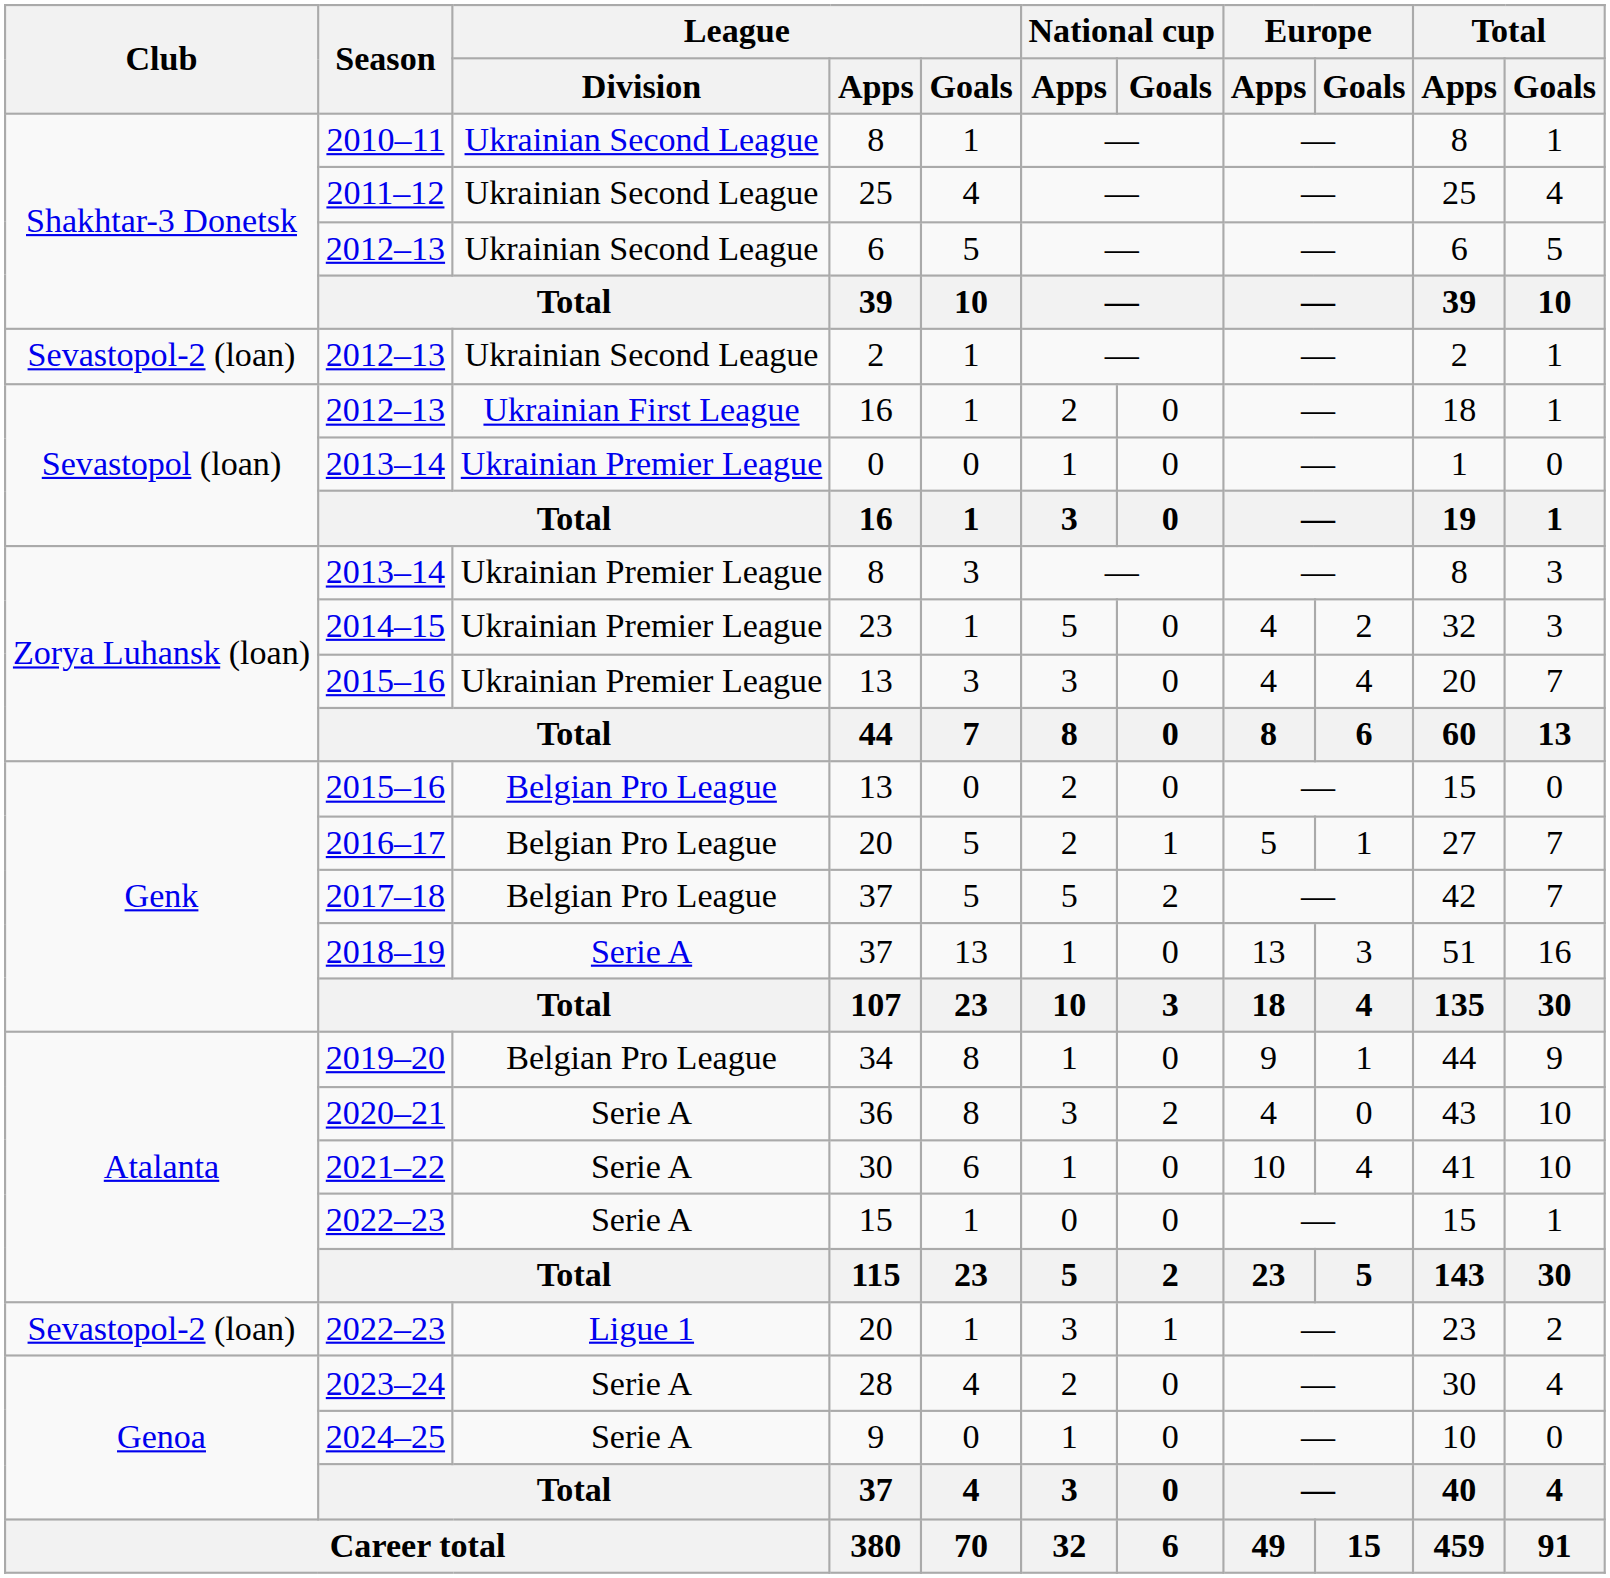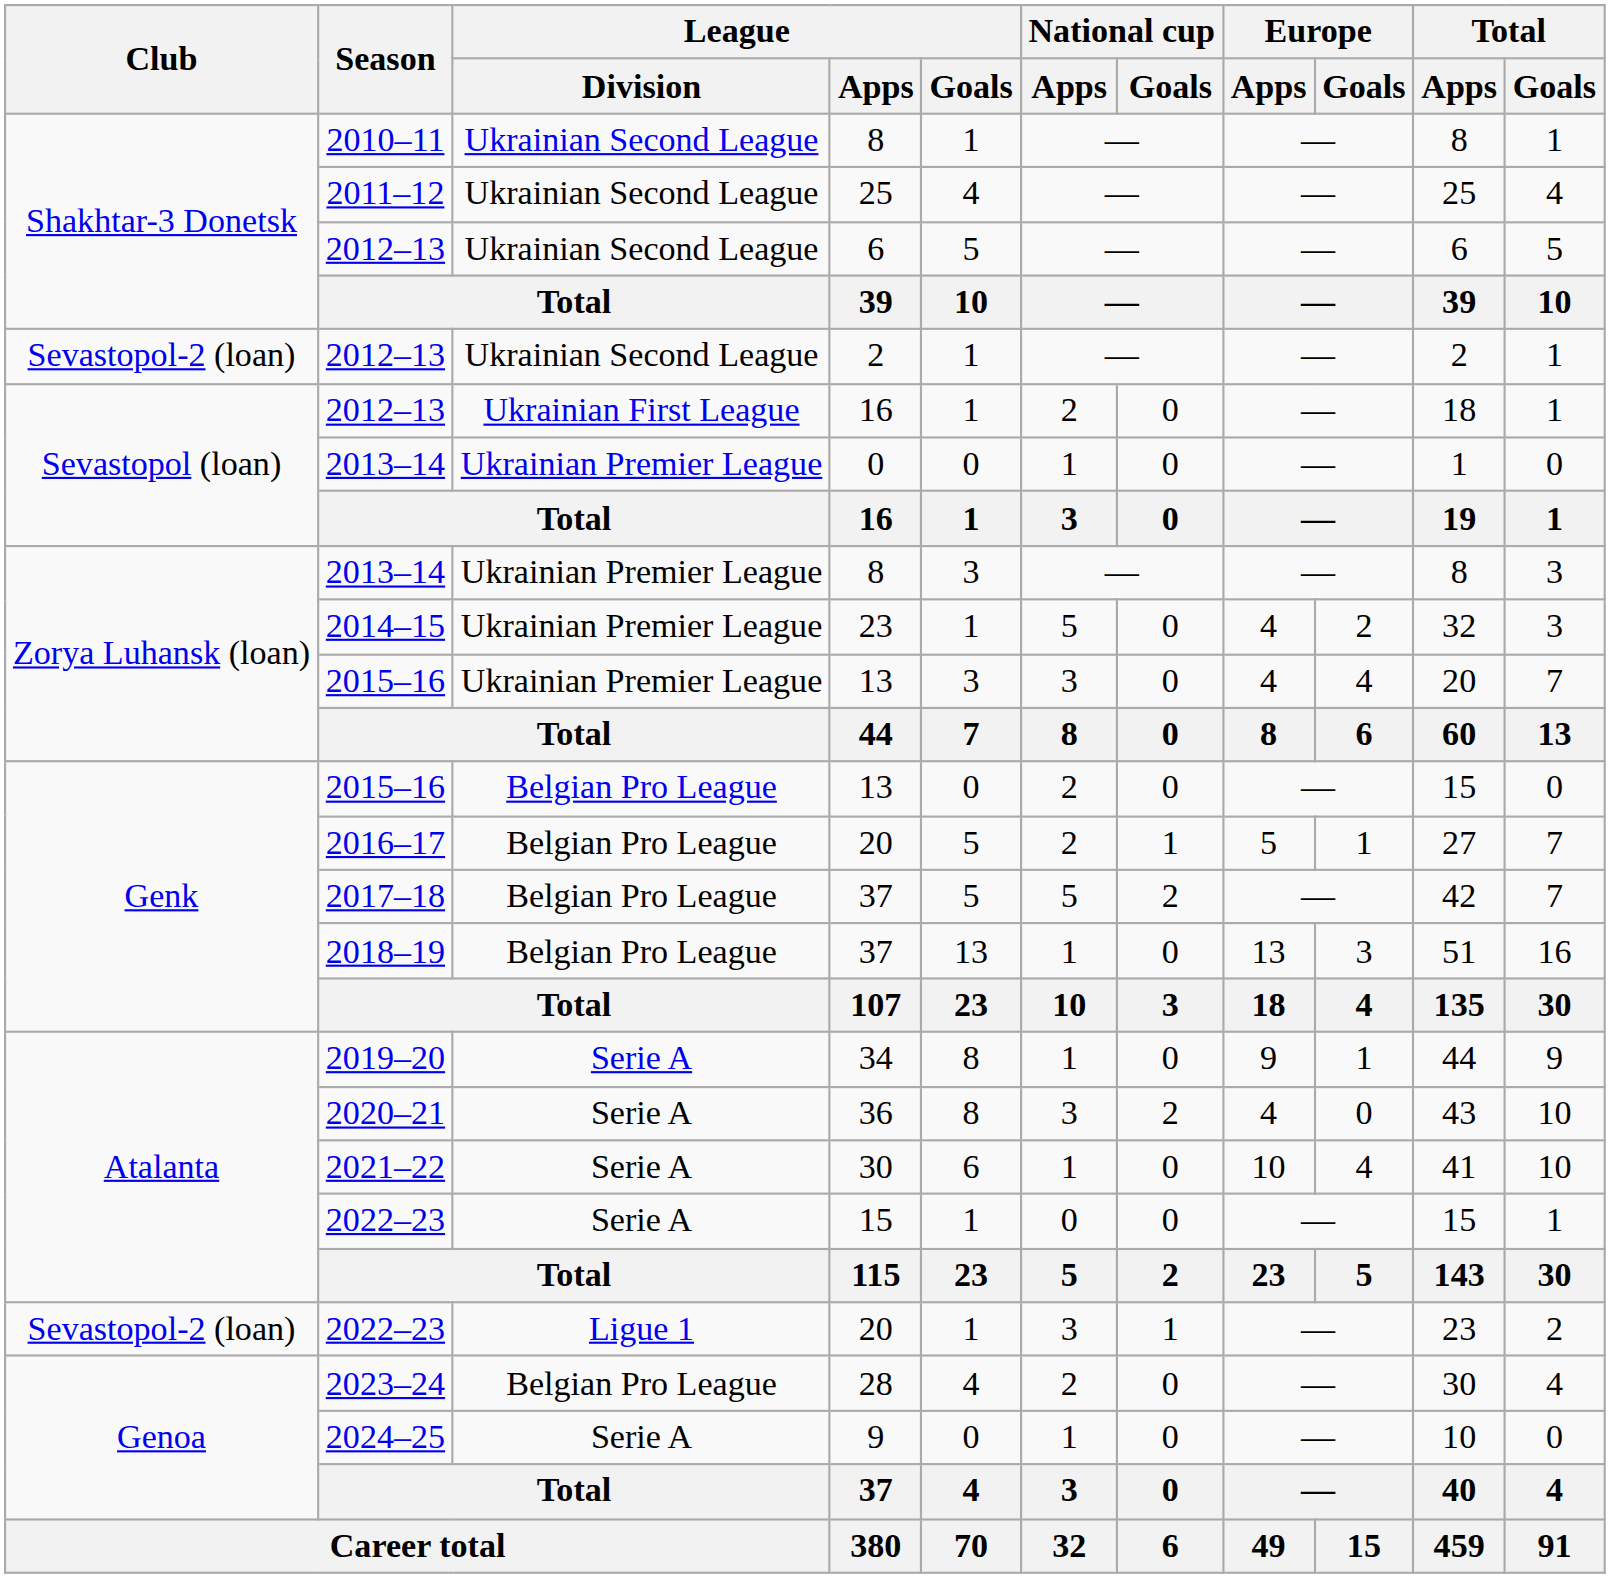2018–19 / 37 | League / Division: Serie A -> Belgian Pro League
34 | League / Division: Belgian Pro League -> Serie A
28 | League / Division: Serie A -> Belgian Pro League
